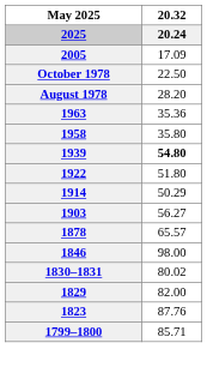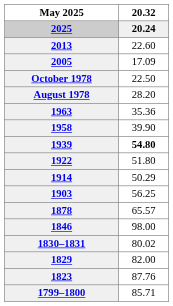+ row: 2013 | 22.60
1958 | 20.32 / 20.24: 35.80 -> 39.90
1903 | 20.32 / 20.24: 56.27 -> 56.25
